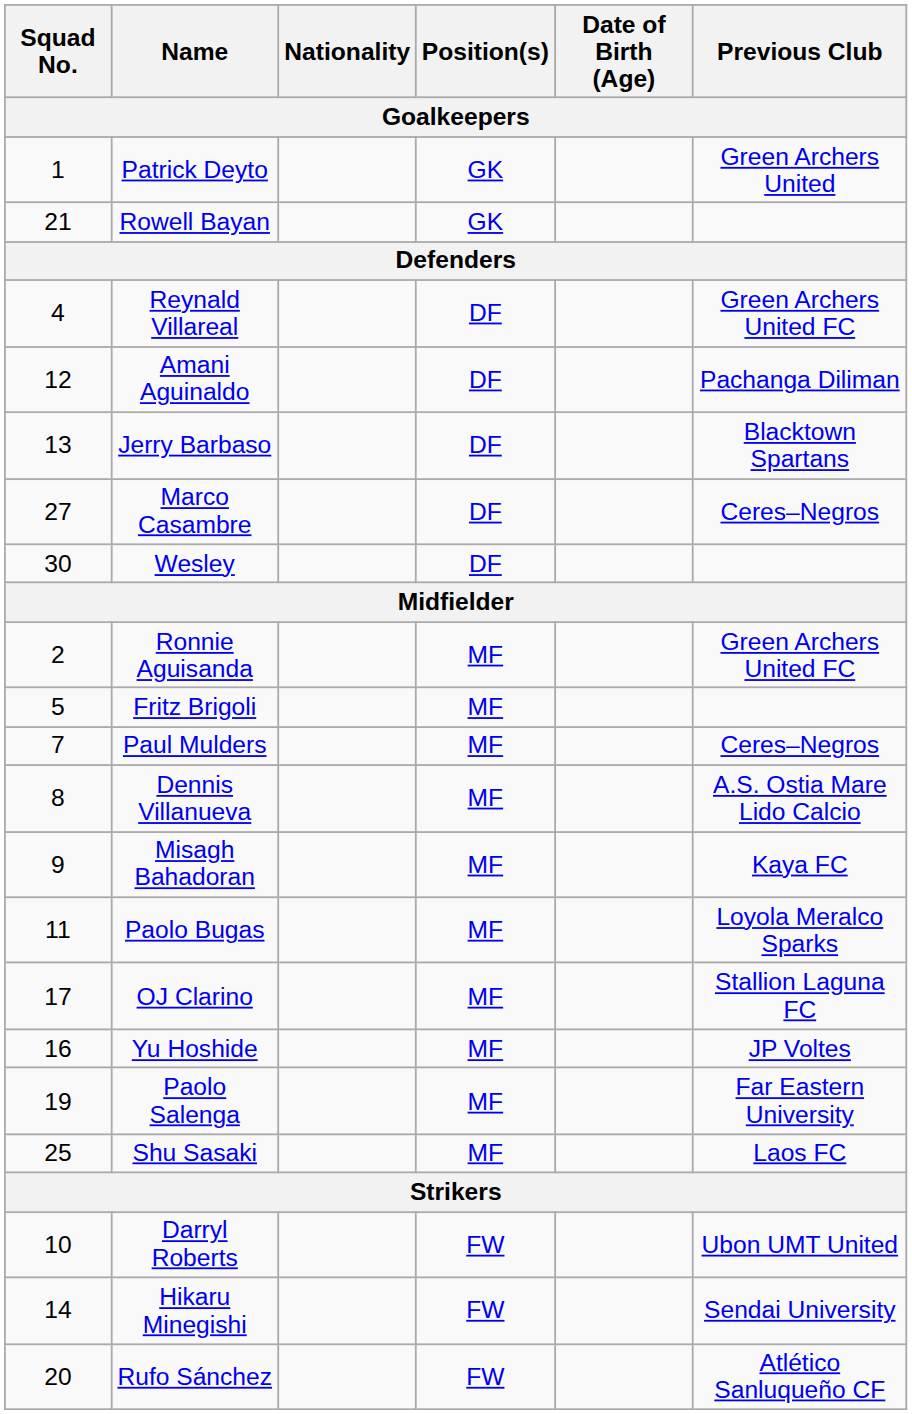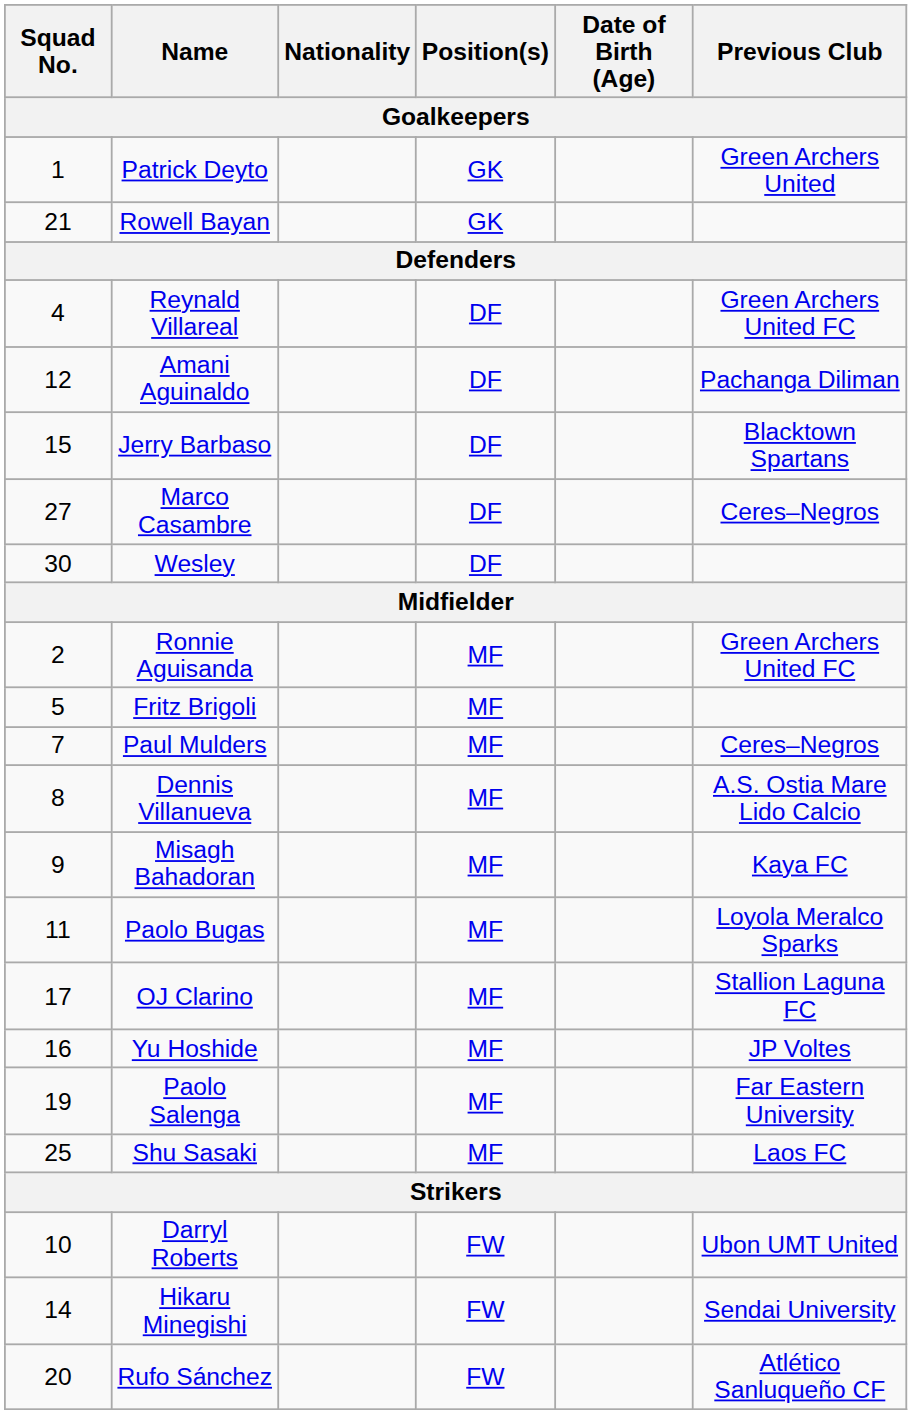Jerry Barbaso | Squad No.: 13 -> 15
